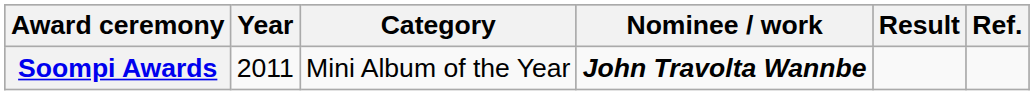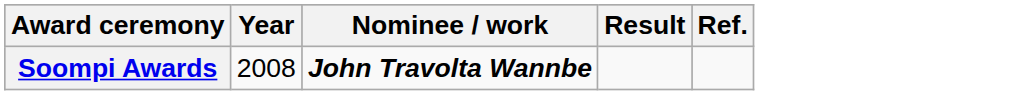- column: Category | Mini Album of the Year
Soompi Awards | Year: 2011 -> 2008
